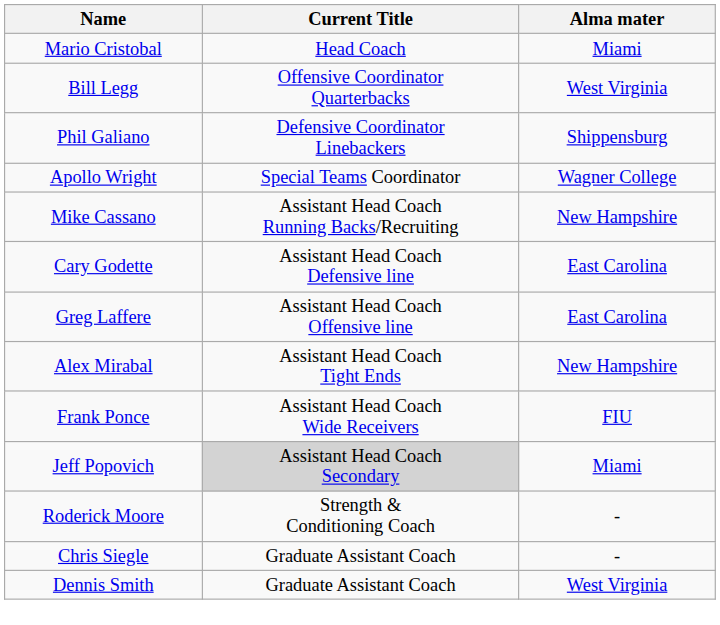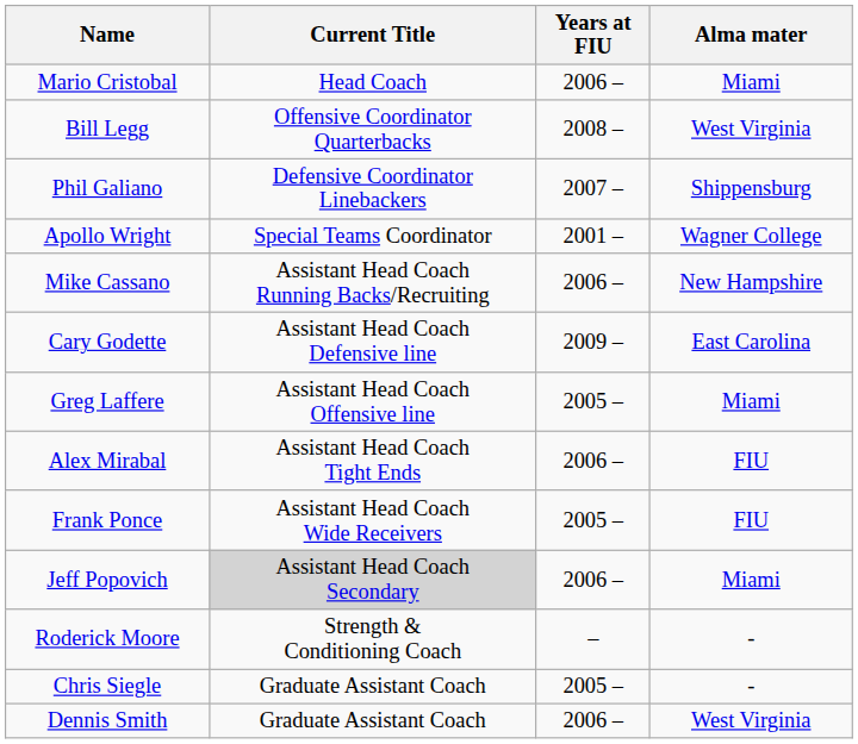+ column: Years at FIU | 2006 – | 2008 – | 2007 – | 2001 – | 2006 – | 2009 – | 2005 – | 2006 – | 2005 – | 2006 – | – | 2005 – | 2006 –
Greg Laffere | Alma mater: East Carolina -> Miami
Alex Mirabal | Alma mater: New Hampshire -> FIU
